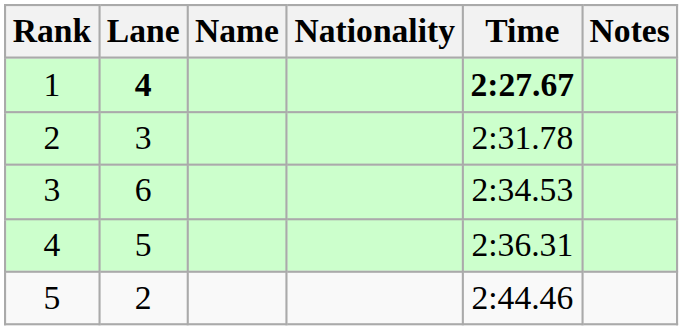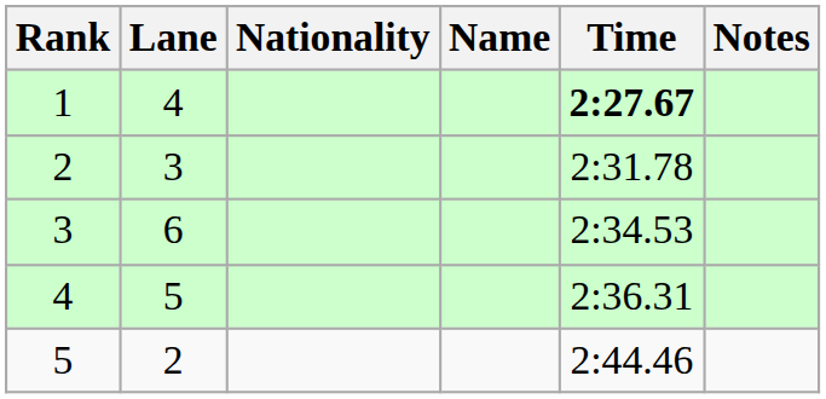columns swapped: Name <-> Nationality
1 | Lane: bold -> normal
